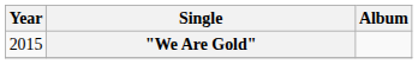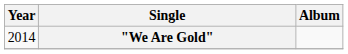"We Are Gold" | Year: 2015 -> 2014
